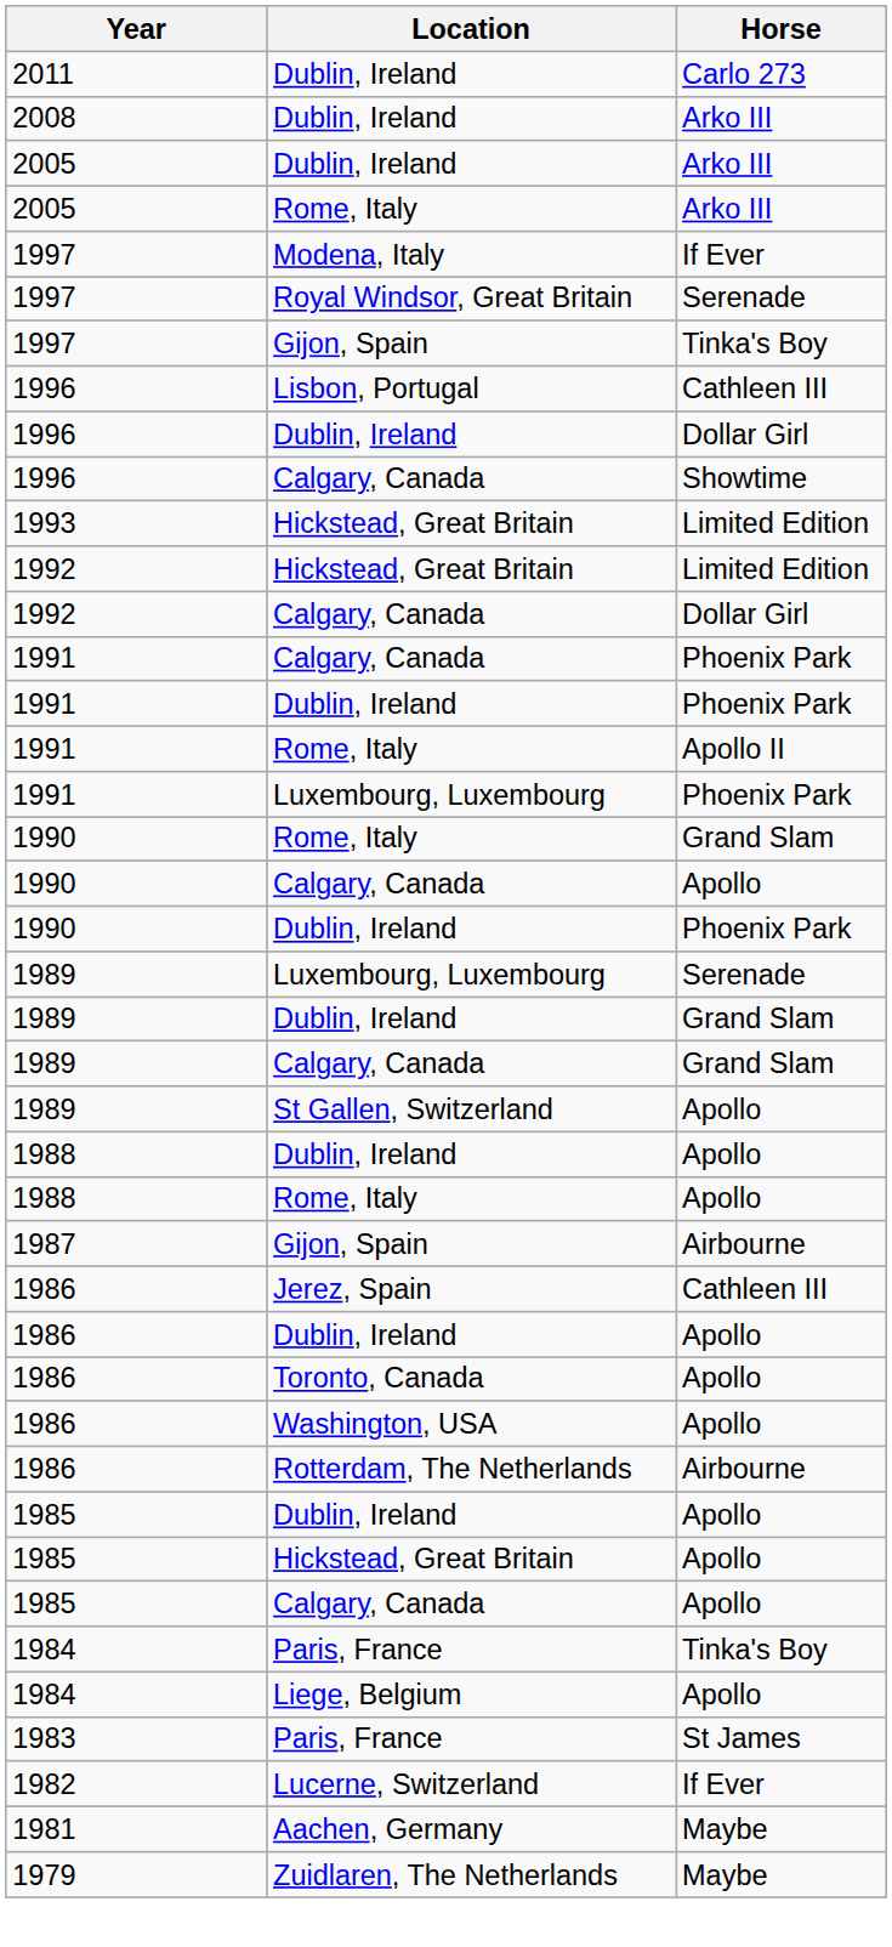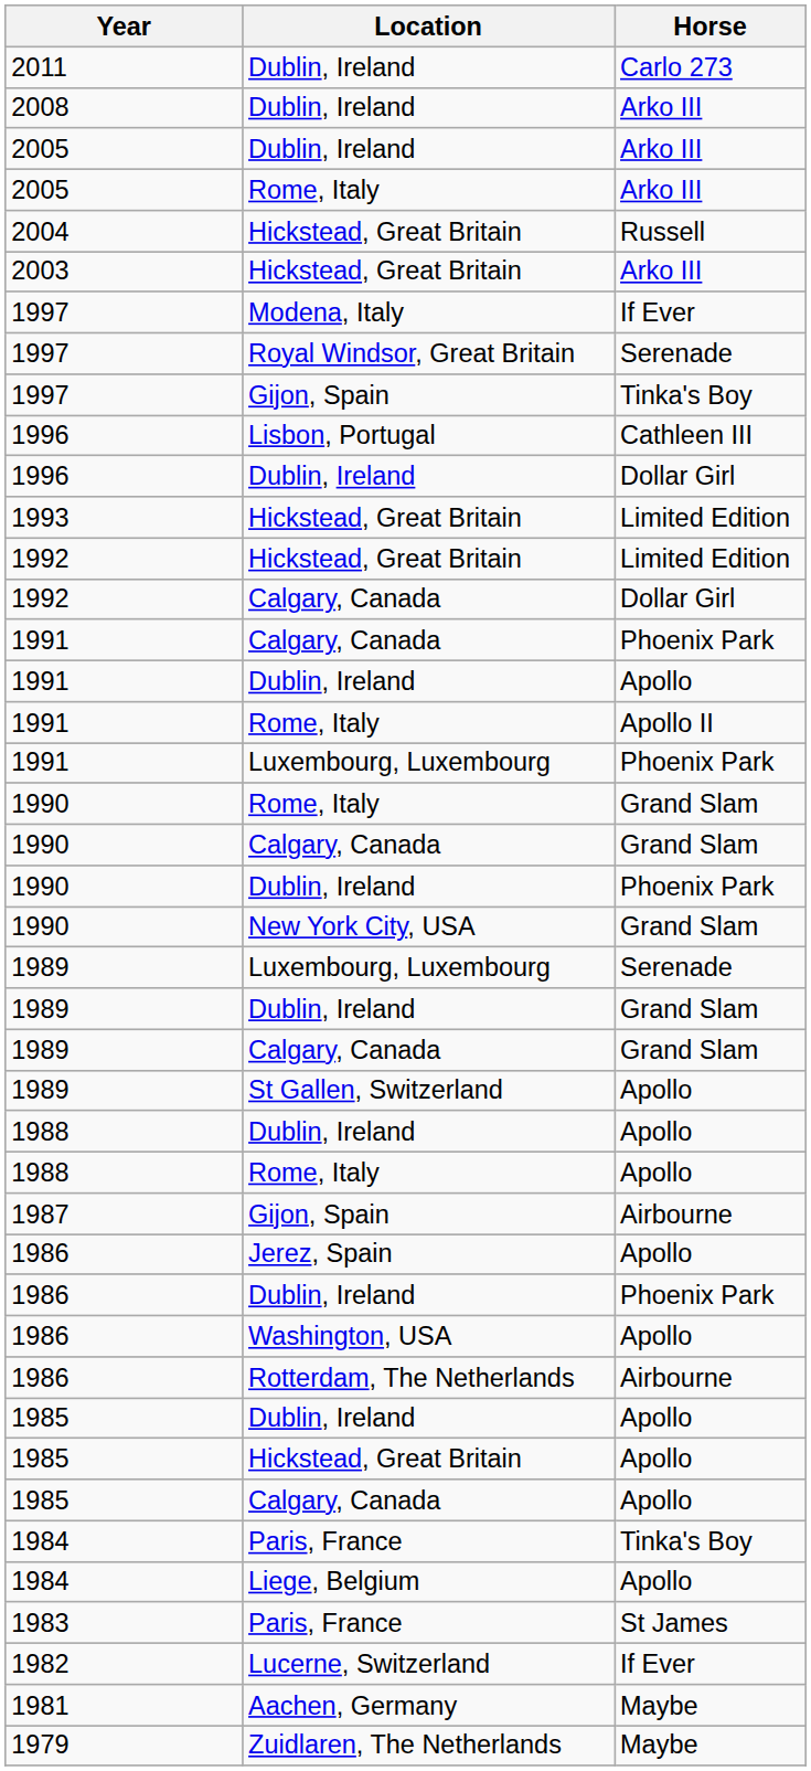+ row: 2004 | Hickstead, Great Britain | Russell
+ row: 2003 | Hickstead, Great Britain | Arko III
- row: 1996 | Calgary, Canada | Showtime
1991 / Dublin, Ireland | Horse: Phoenix Park -> Apollo
1990 / Calgary, Canada | Horse: Apollo -> Grand Slam
+ row: 1990 | New York City, USA | Grand Slam
1986 / Jerez, Spain | Horse: Cathleen III -> Apollo
1986 / Dublin, Ireland | Horse: Apollo -> Phoenix Park
- row: 1986 | Toronto, Canada | Apollo
